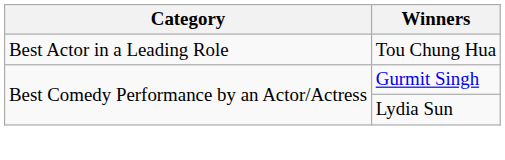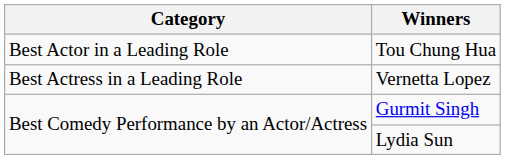+ row: Best Actress in a Leading Role | Vernetta Lopez
